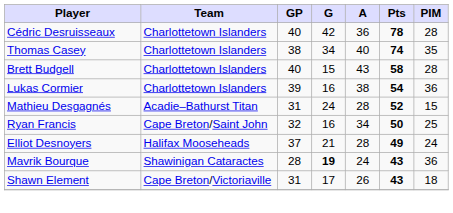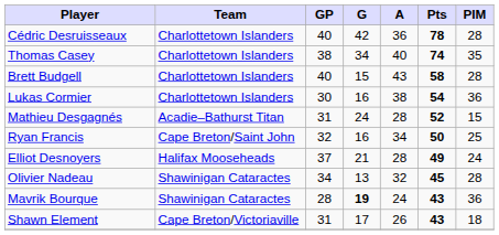Lukas Cormier | GP: 39 -> 30
+ row: Olivier Nadeau | Shawinigan Cataractes | 34 | 13 | 32 | 45 | 28
